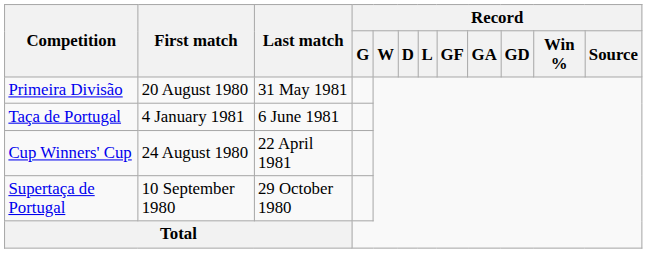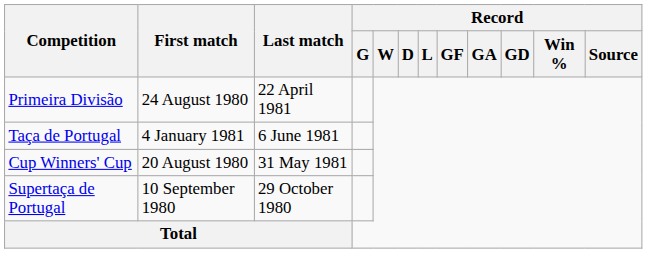Primeira Divisão | First match: 20 August 1980 -> 24 August 1980
Primeira Divisão | Last match: 31 May 1981 -> 22 April 1981
Cup Winners' Cup | First match: 24 August 1980 -> 20 August 1980
Cup Winners' Cup | Last match: 22 April 1981 -> 31 May 1981
